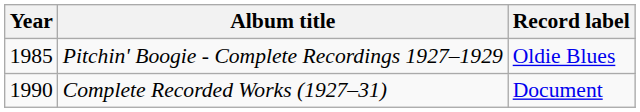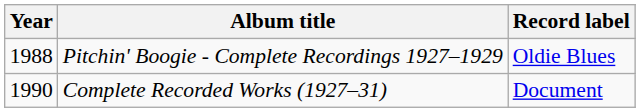Pitchin' Boogie - Complete Recordings 1927–1929 | Year: 1985 -> 1988
